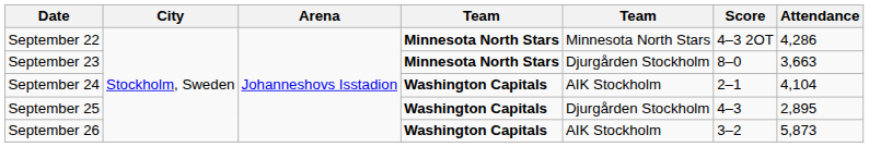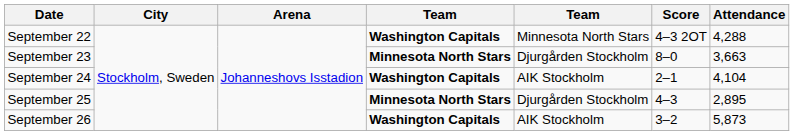September 22 | column 4: Minnesota North Stars -> Washington Capitals
September 22 | Attendance: 4,286 -> 4,288
September 25 | column 4: Washington Capitals -> Minnesota North Stars
